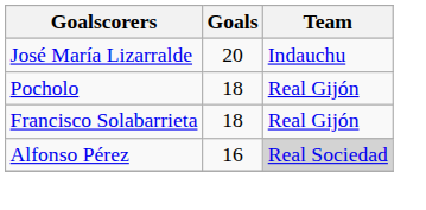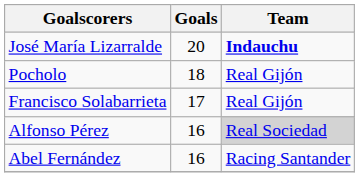José María Lizarralde | Team: normal -> bold
Francisco Solabarrieta | Goals: 18 -> 17
+ row: Abel Fernández | 16 | Racing Santander
